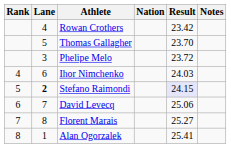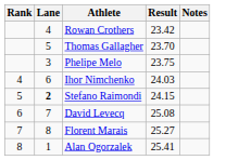- column: Nation
Phelipe Melo | Result: 23.72 -> 23.75
Stefano Raimondi | Result: lavender background -> no background
David Levecq | Result: 25.06 -> 25.08
